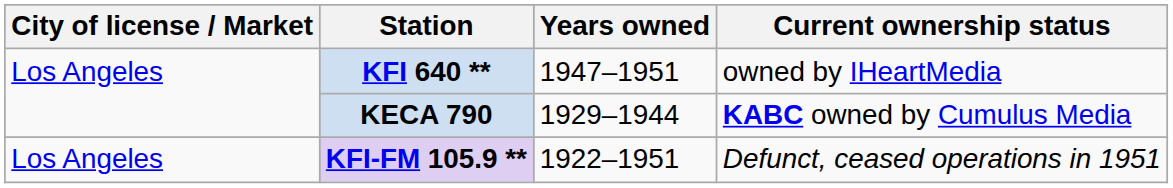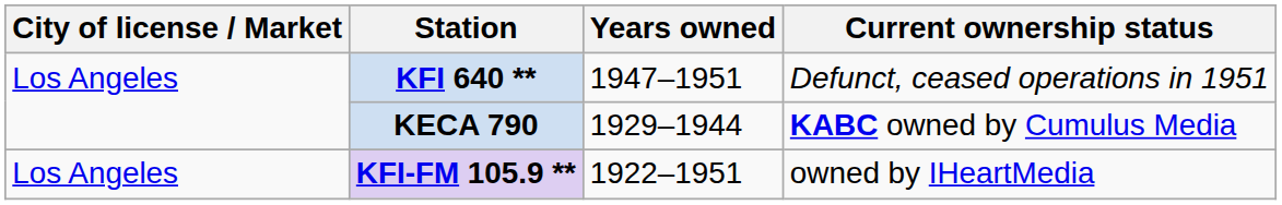KFI 640 ** | Current ownership status: owned by IHeartMedia -> Defunct, ceased operations in 1951
KFI-FM 105.9 ** | Current ownership status: Defunct, ceased operations in 1951 -> owned by IHeartMedia
